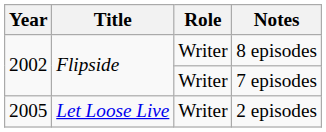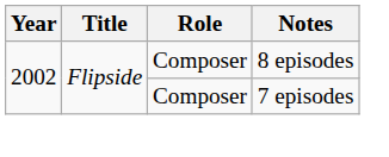8 episodes | Role: Writer -> Composer
7 episodes | Role: Writer -> Composer
- row: 2005 | Let Loose Live | Writer | 2 episodes
